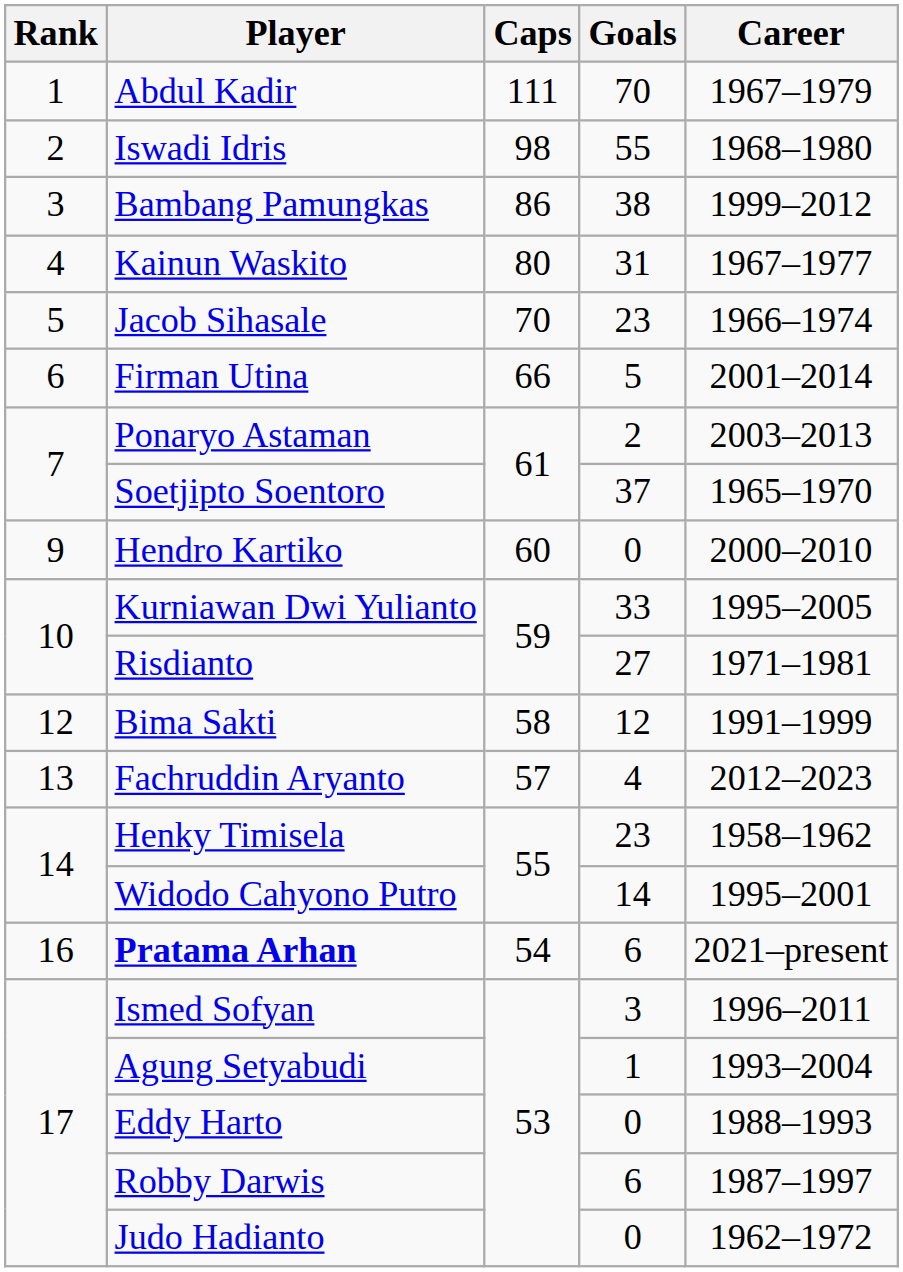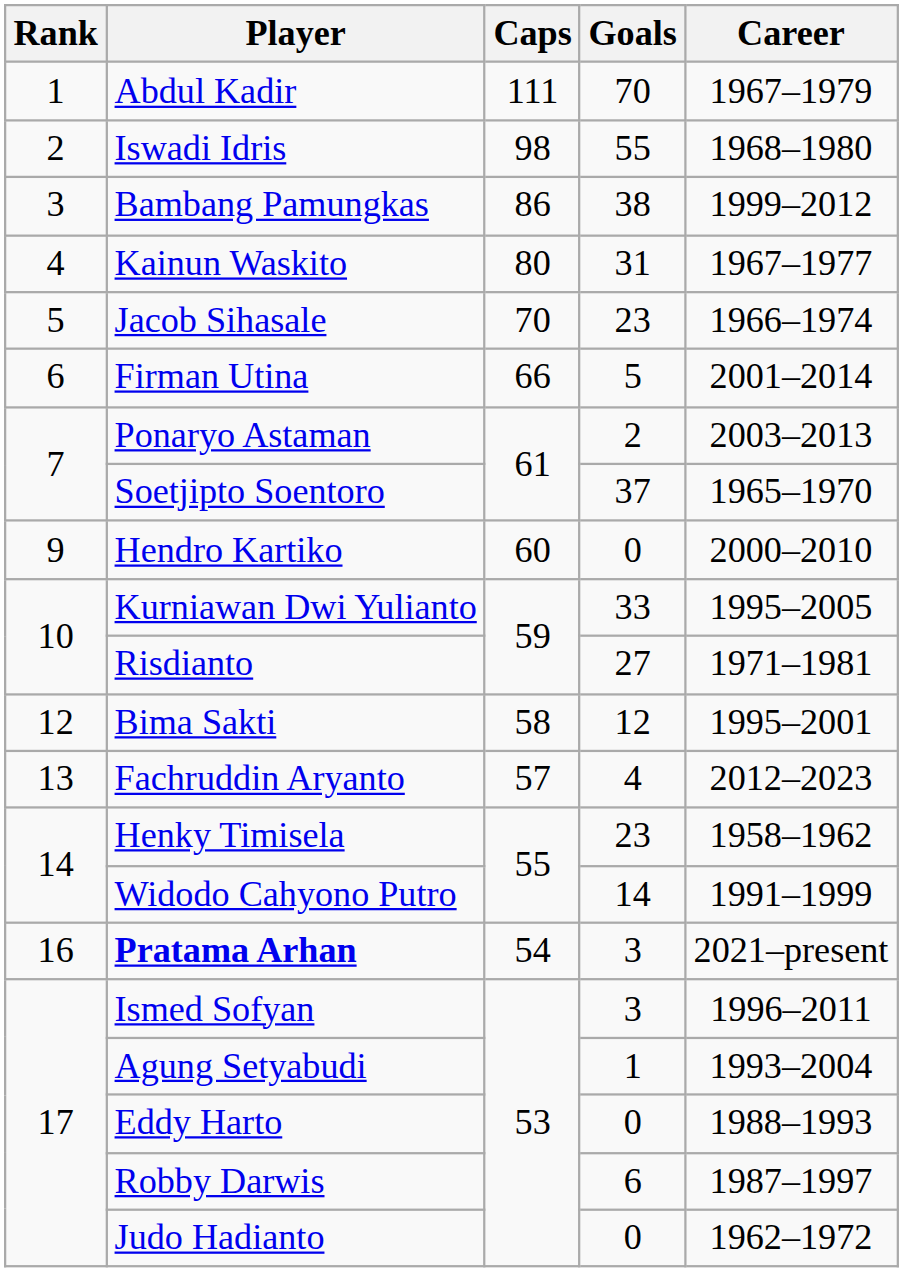Bima Sakti | Career: 1991–1999 -> 1995–2001
Widodo Cahyono Putro | Career: 1995–2001 -> 1991–1999
Pratama Arhan | Goals: 6 -> 3
